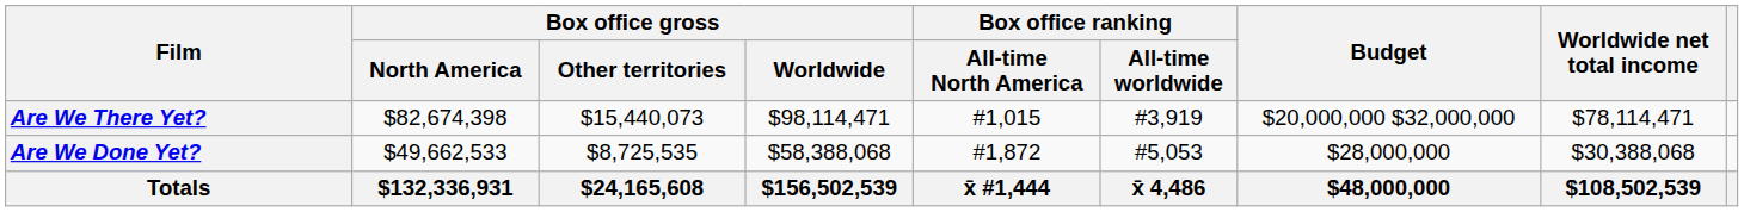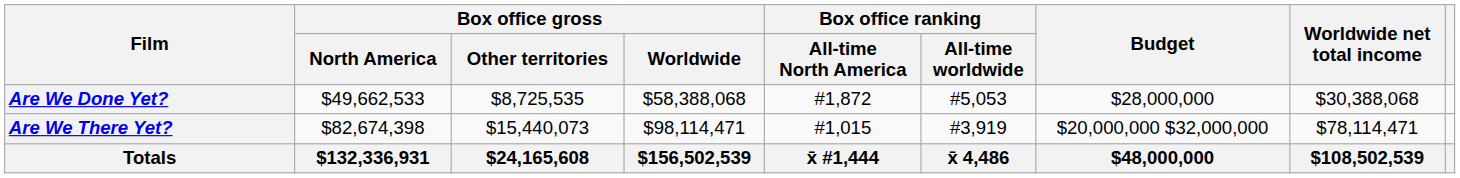rows swapped: Are We There Yet? <-> Are We Done Yet?
